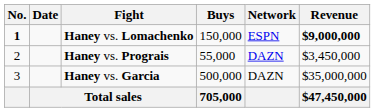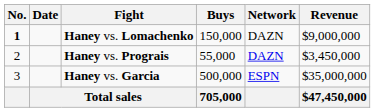Haney vs. Lomachenko | Network: ESPN -> DAZN
Haney vs. Lomachenko | Revenue: bold -> normal
Haney vs. Garcia | Network: DAZN -> ESPN
